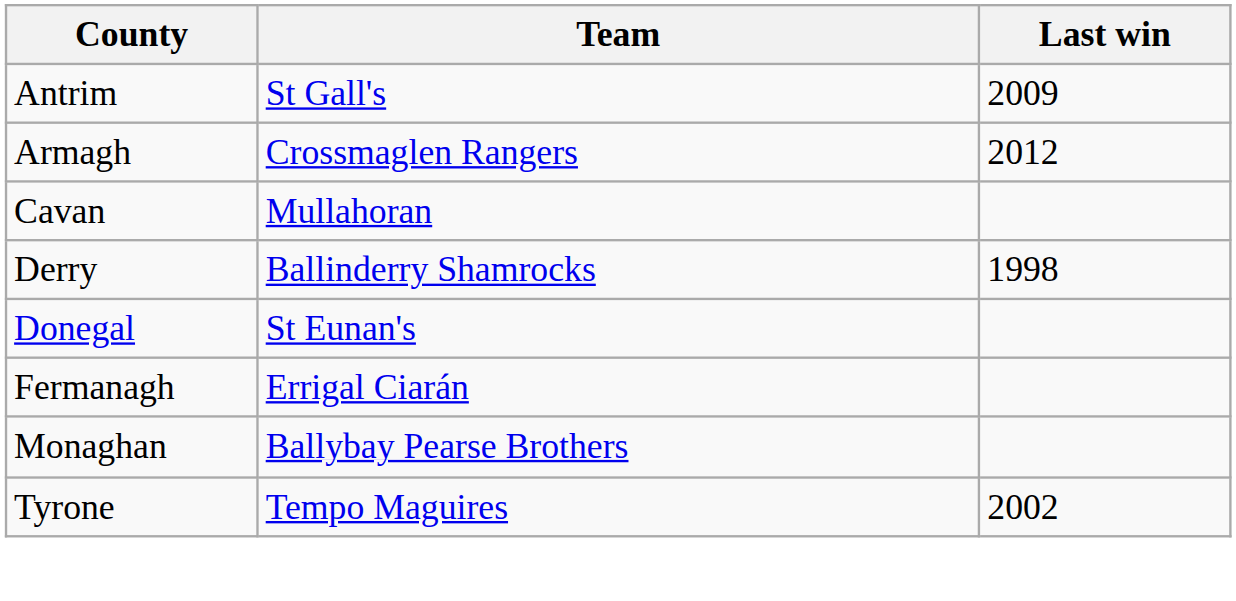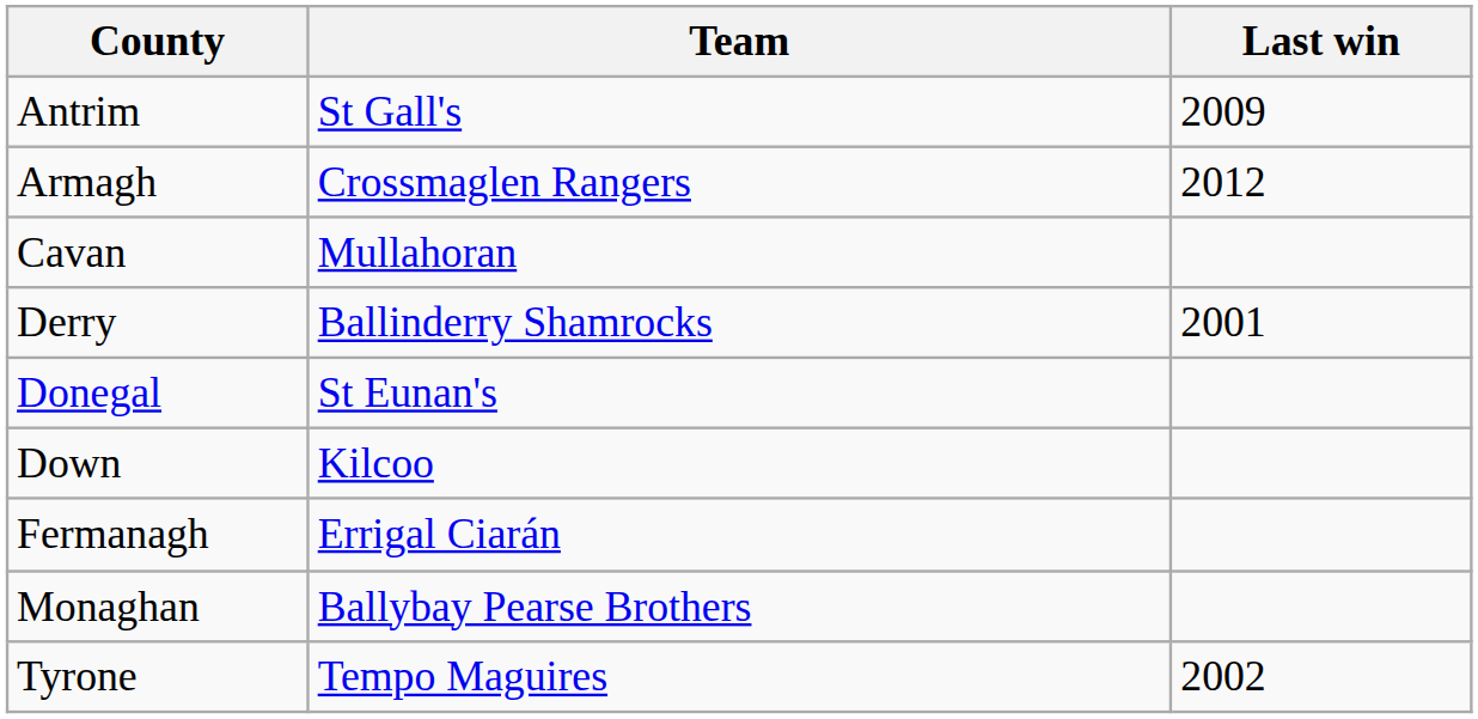Derry | Last win: 1998 -> 2001
+ row: Down | Kilcoo
